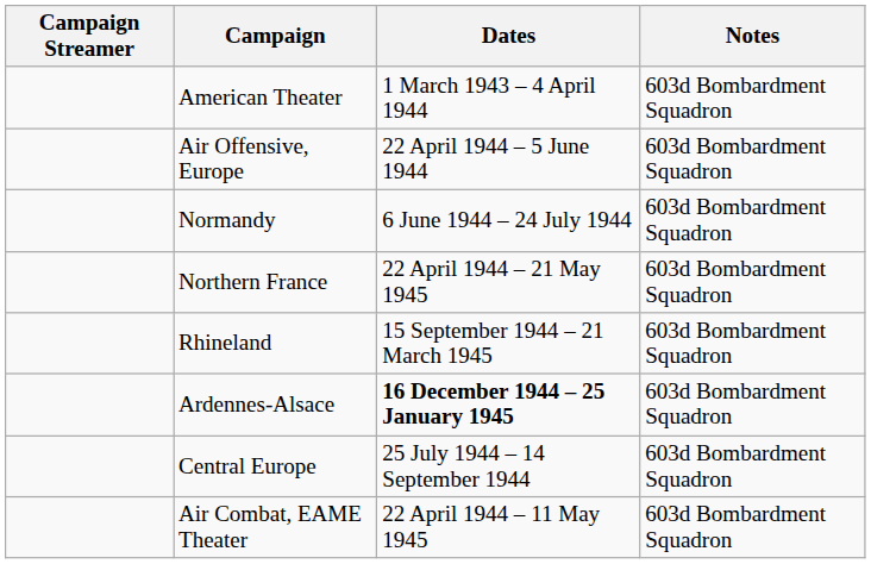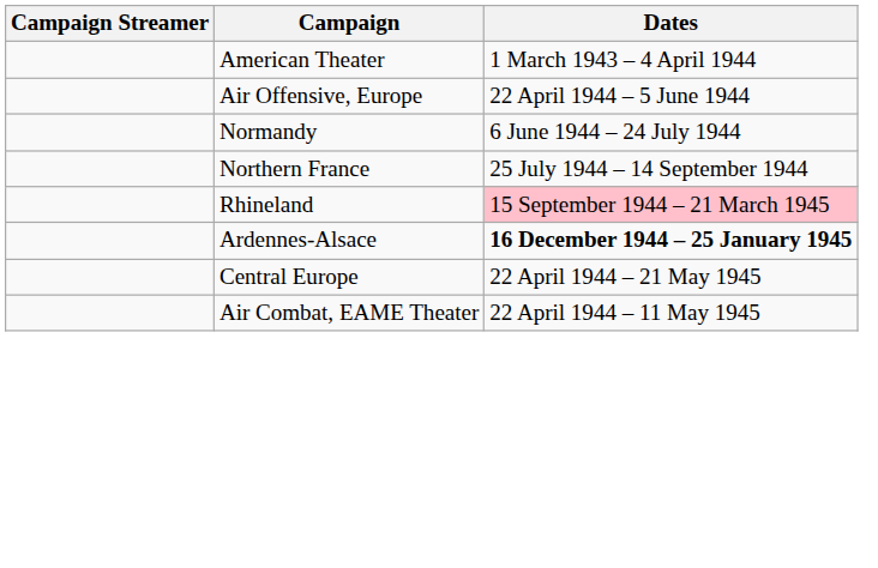- column: Notes | 603d Bombardment Squadron | 603d Bombardment Squadron | 603d Bombardment Squadron | 603d Bombardment Squadron | 603d Bombardment Squadron | 603d Bombardment Squadron | 603d Bombardment Squadron | 603d Bombardment Squadron
Northern France | Dates: 22 April 1944 – 21 May 1945 -> 25 July 1944 – 14 September 1944
Rhineland | Dates: no background -> pink background
Central Europe | Dates: 25 July 1944 – 14 September 1944 -> 22 April 1944 – 21 May 1945
